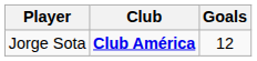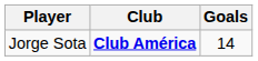Jorge Sota | Goals: 12 -> 14
